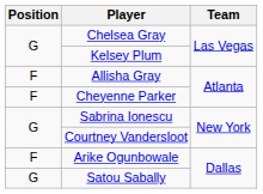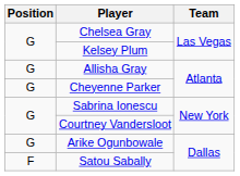Allisha Gray | Position: F -> G
Cheyenne Parker | Position: F -> G
Arike Ogunbowale | Position: F -> G
Satou Sabally | Position: G -> F
